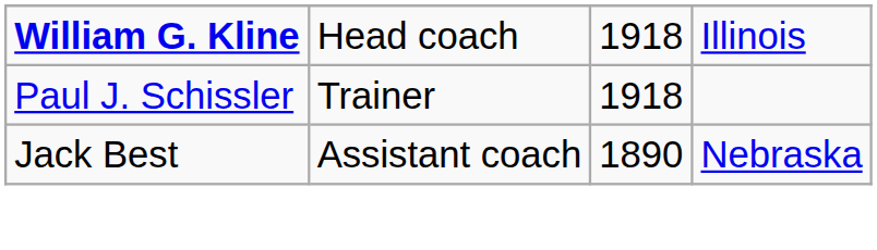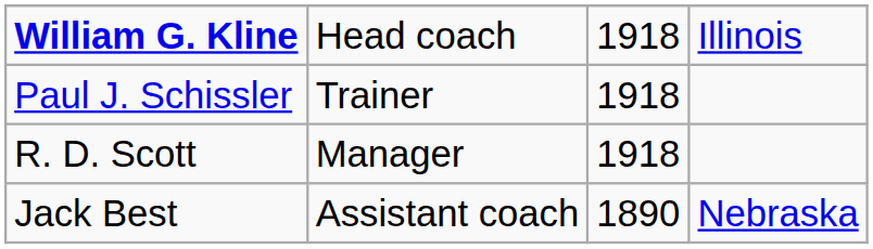+ row: R. D. Scott | Manager | 1918
